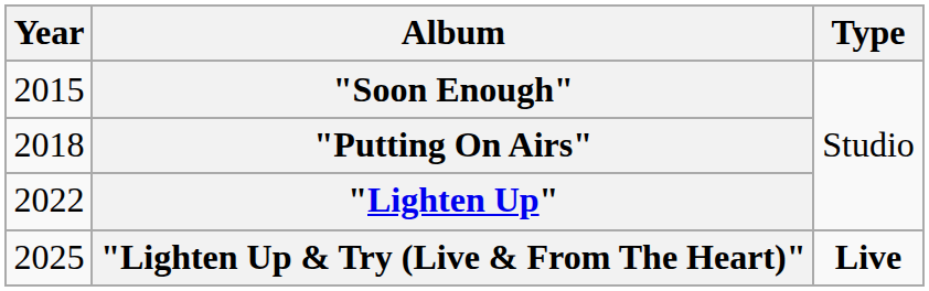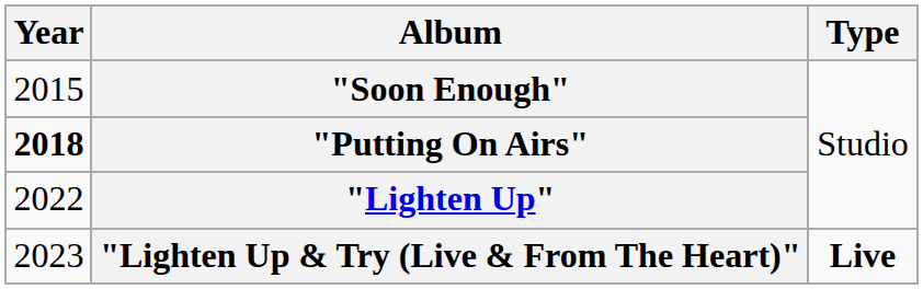"Putting On Airs" | Year: normal -> bold
"Lighten Up & Try (Live & From The Heart)" | Year: 2025 -> 2023
